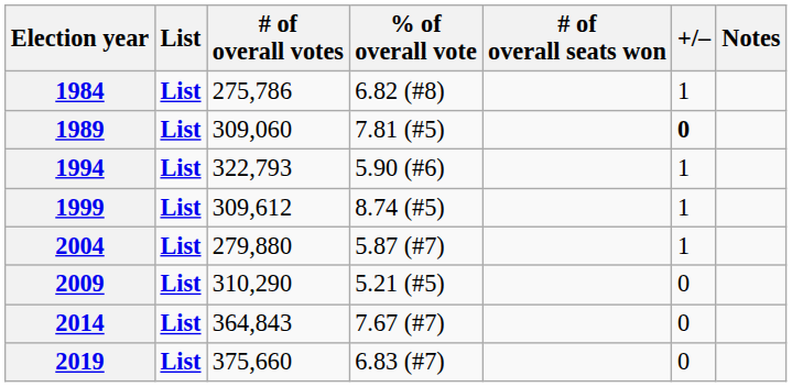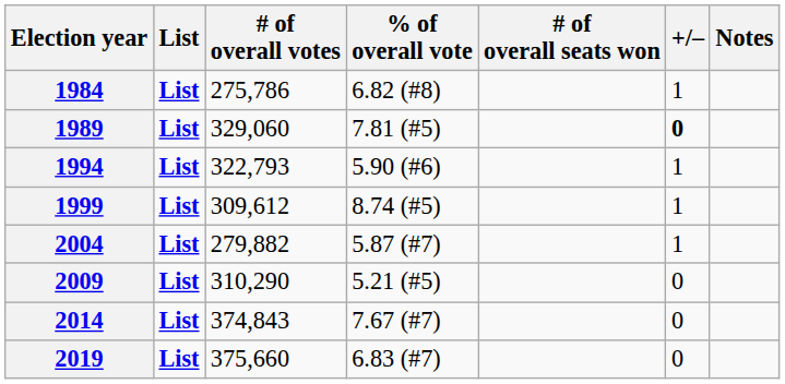1989 | # of overall votes: 309,060 -> 329,060
2004 | # of overall votes: 279,880 -> 279,882
2014 | # of overall votes: 364,843 -> 374,843
